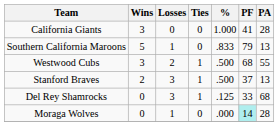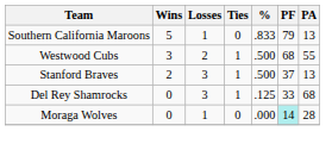- row: California Giants | 3 | 0 | 0 | 1.000 | 41 | 28
